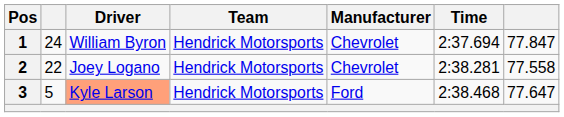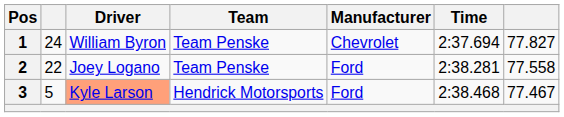1 | Team: Hendrick Motorsports -> Team Penske
1 | column 7: 77.847 -> 77.827
2 | Team: Hendrick Motorsports -> Team Penske
2 | Manufacturer: Chevrolet -> Ford
3 | column 7: 77.647 -> 77.467
